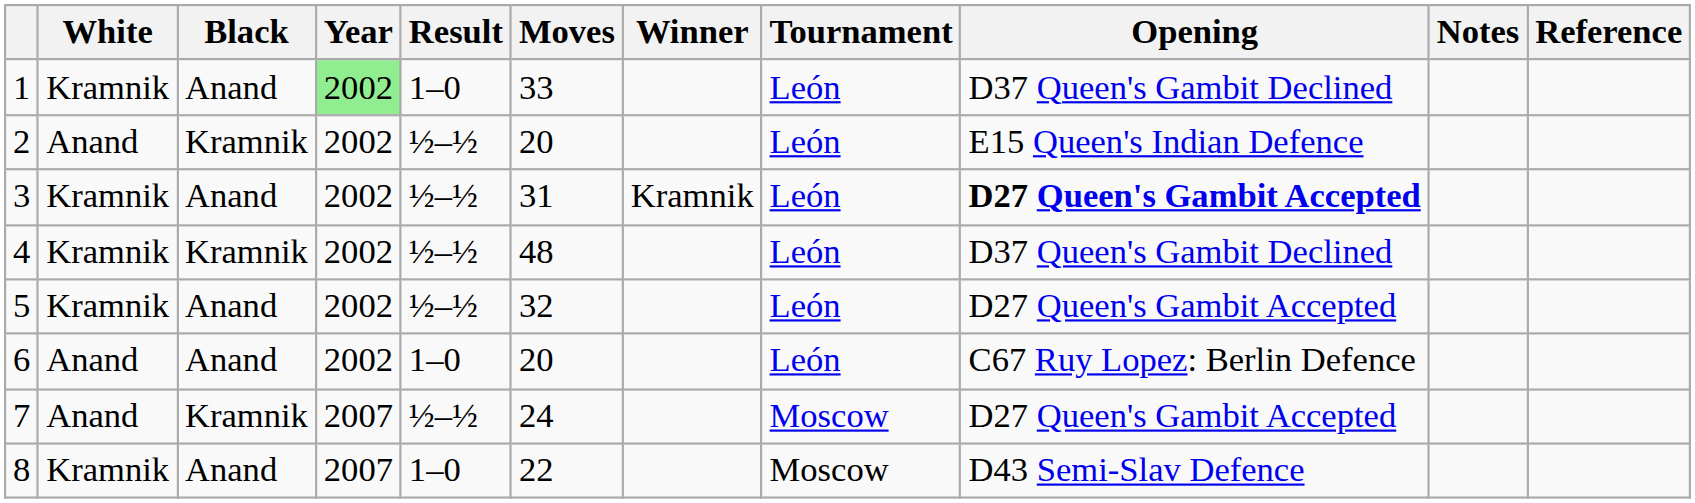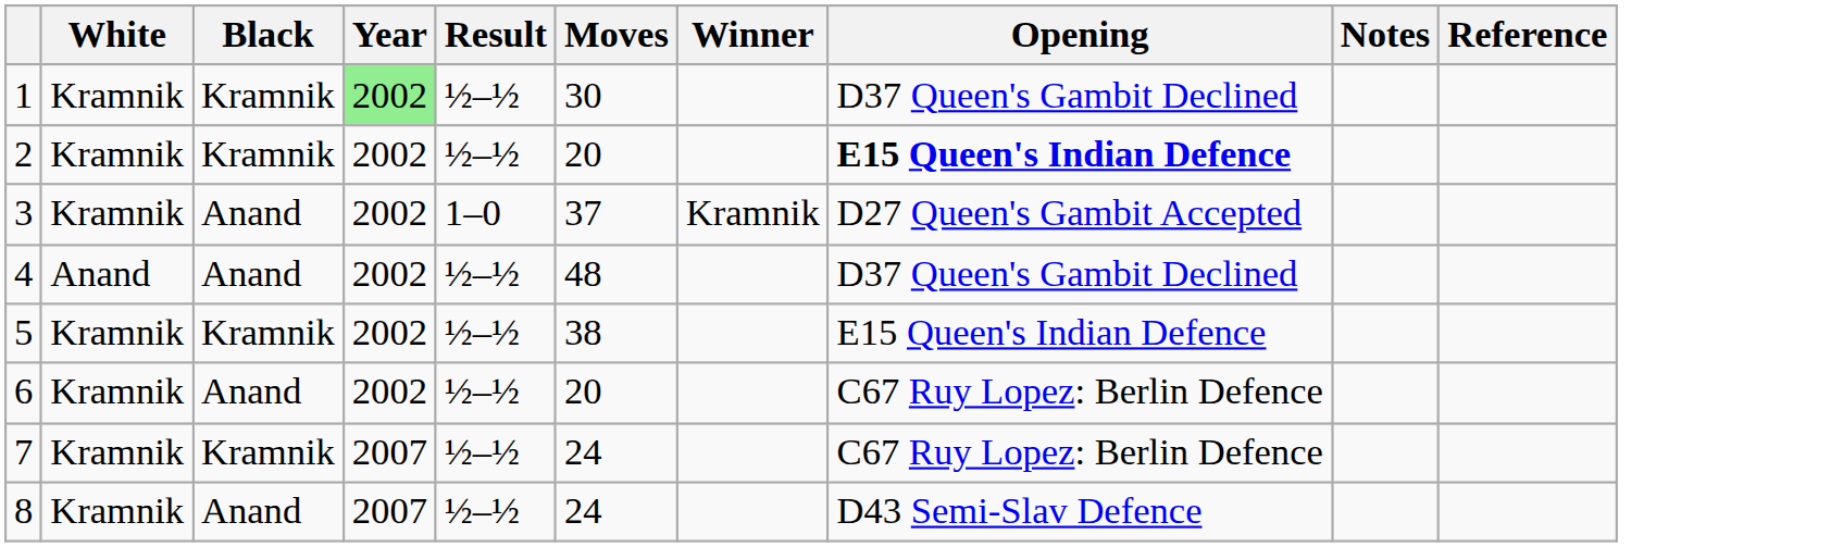- column: Tournament | León | León | León | León | León | León | Moscow | Moscow
1 | Black: Anand -> Kramnik
1 | Result: 1–0 -> ½–½
1 | Moves: 33 -> 30
2 | White: Anand -> Kramnik
2 | Opening: normal -> bold
3 | Result: ½–½ -> 1–0
3 | Moves: 31 -> 37
3 | Opening: bold -> normal
4 | White: Kramnik -> Anand
4 | Black: Kramnik -> Anand
5 | Black: Anand -> Kramnik
5 | Moves: 32 -> 38
5 | Opening: D27 Queen's Gambit Accepted -> E15 Queen's Indian Defence
6 | White: Anand -> Kramnik
6 | Result: 1–0 -> ½–½
7 | White: Anand -> Kramnik
7 | Opening: D27 Queen's Gambit Accepted -> C67 Ruy Lopez: Berlin Defence
8 | Result: 1–0 -> ½–½
8 | Moves: 22 -> 24
